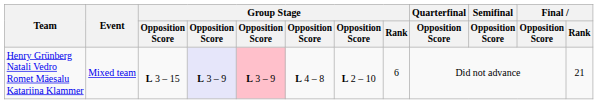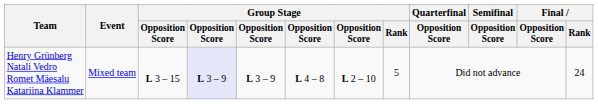Henry Grünberg Natali Vedro Romet Mäesalu Katariina Klammer | column 5: pink background -> no background
Henry Grünberg Natali Vedro Romet Mäesalu Katariina Klammer | Group Stage / Rank: 6 -> 5
Henry Grünberg Natali Vedro Romet Mäesalu Katariina Klammer | Final / Rank: 21 -> 24
